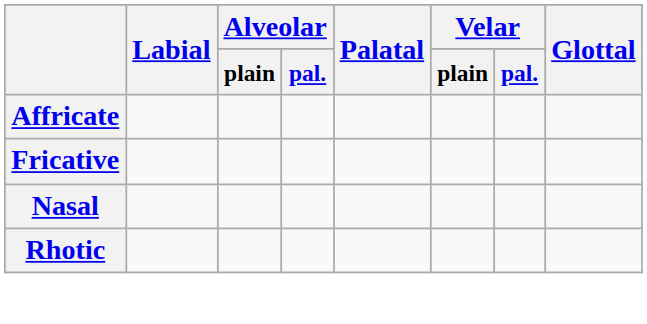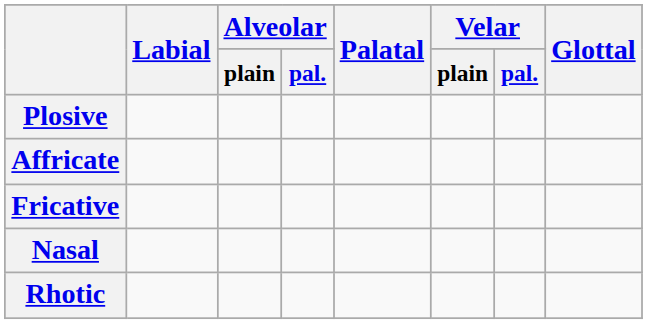+ row: Plosive
